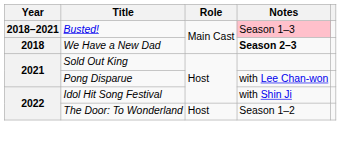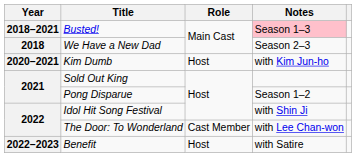We Have a New Dad | Notes: bold -> normal
+ row: 2020–2021 | Kim Dumb | Host | with Kim Jun-ho
Pong Disparue | Notes: with Lee Chan-won -> Season 1–2
The Door: To Wonderland | Role: Host -> Cast Member
The Door: To Wonderland | Notes: Season 1–2 -> with Lee Chan-won
+ row: 2022–2023 | Benefit | Host | with Satire
